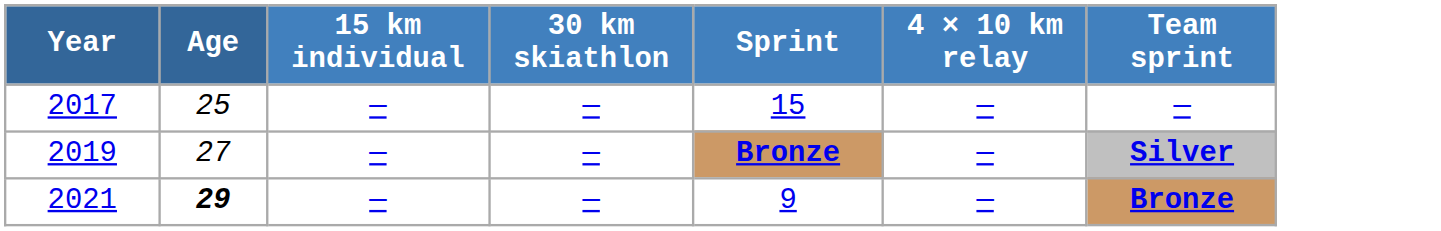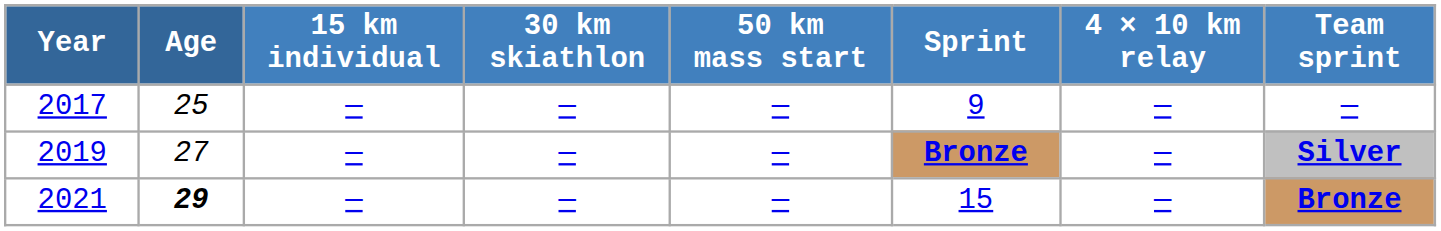+ column: 50 km mass start | — | — | —
2017 | Sprint: 15 -> 9
2021 | Sprint: 9 -> 15
